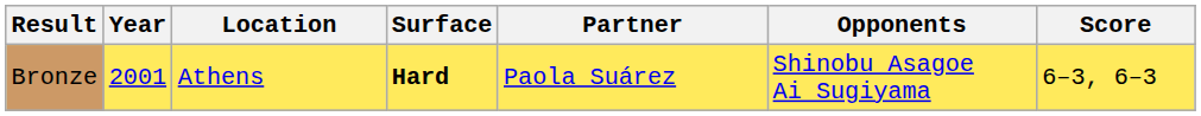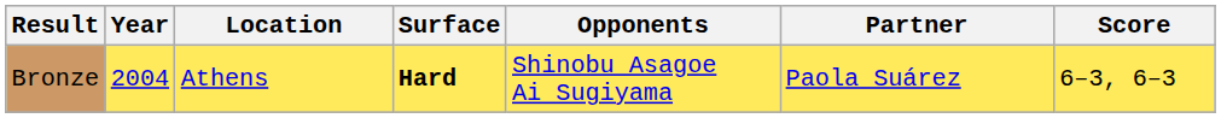columns swapped: Partner <-> Opponents
Bronze | Year: 2001 -> 2004
